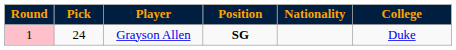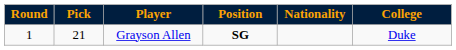Grayson Allen | Round: pink background -> no background
Grayson Allen | Pick: 24 -> 21
